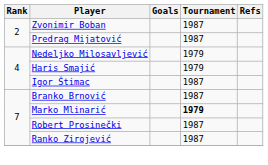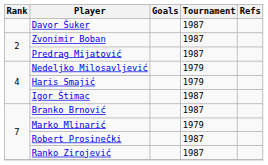+ row: Davor Šuker | 1987
Marko Mlinarić | Tournament: bold -> normal
